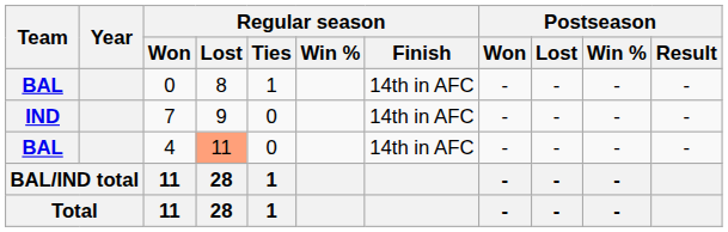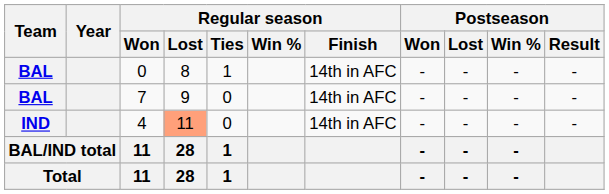7 | Team: IND -> BAL
4 | Team: BAL -> IND
